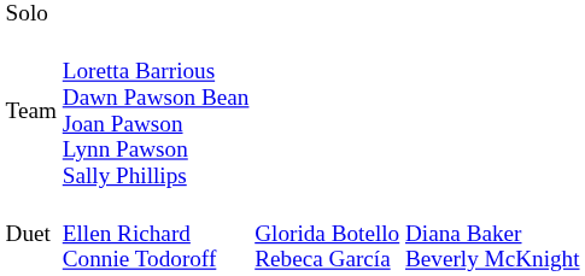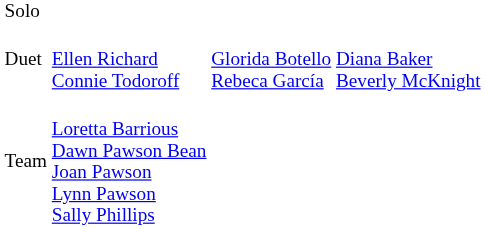rows swapped: Duet <-> Team
